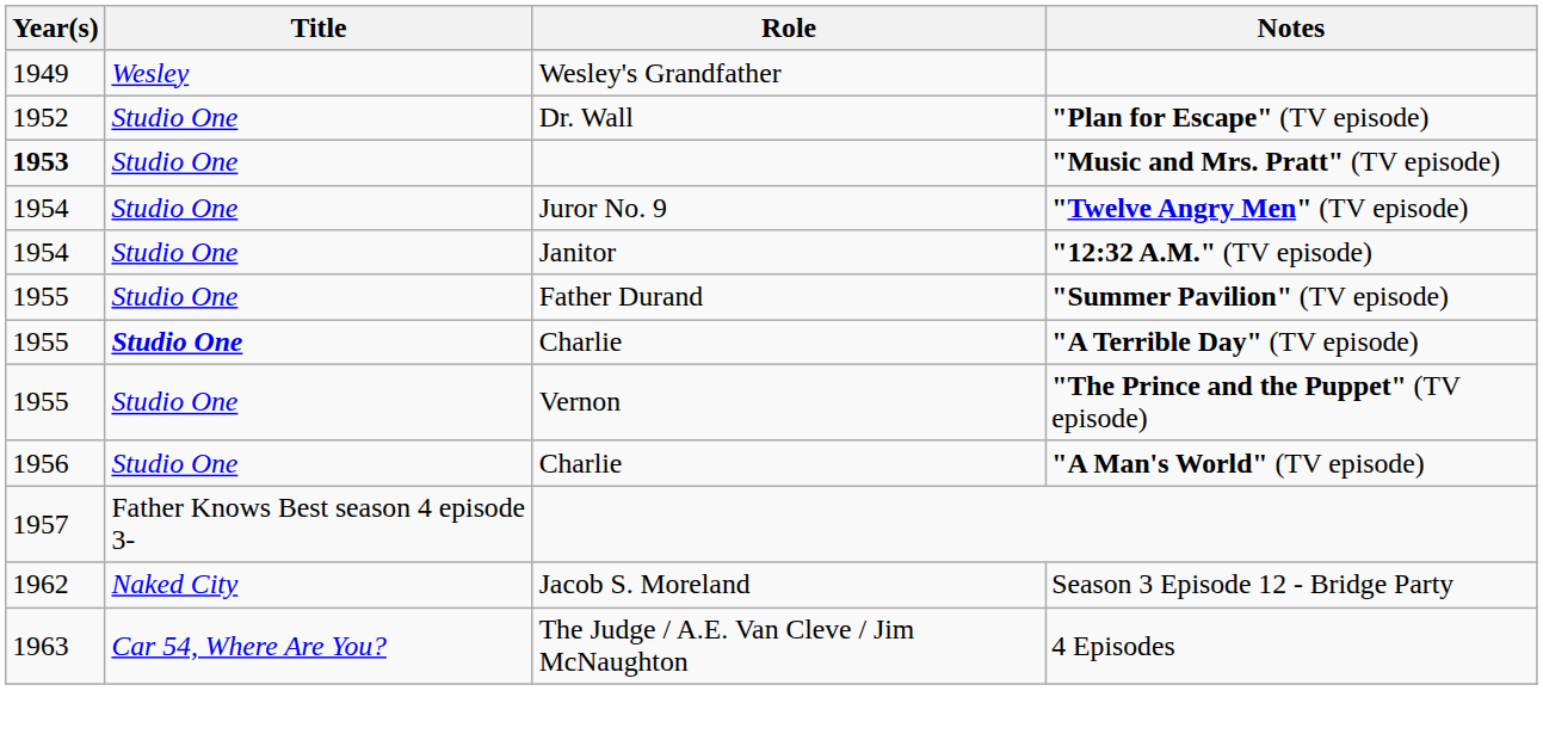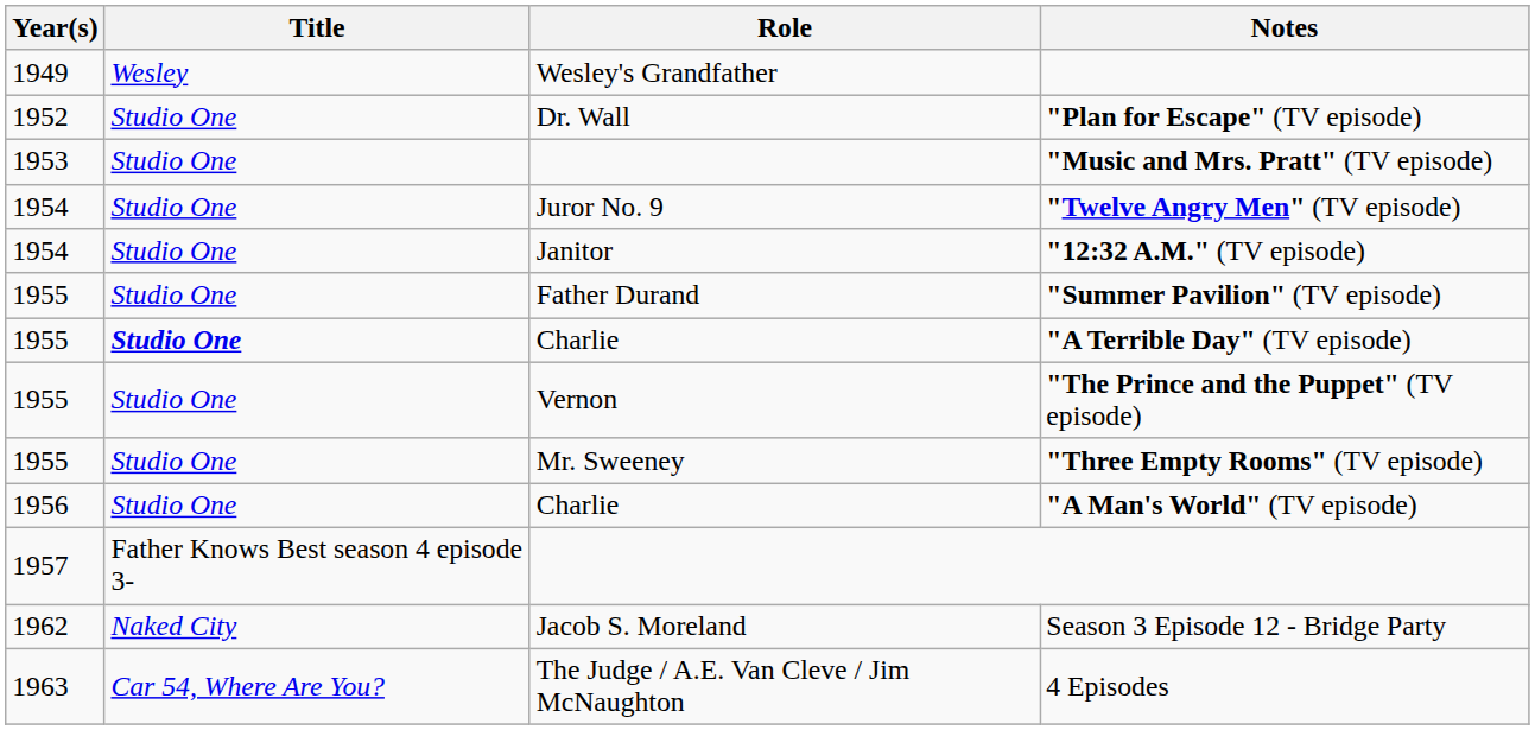"Music and Mrs. Pratt" (TV episode) | Year(s): bold -> normal
+ row: 1955 | Studio One | Mr. Sweeney | "Three Empty Rooms" (TV episode)
